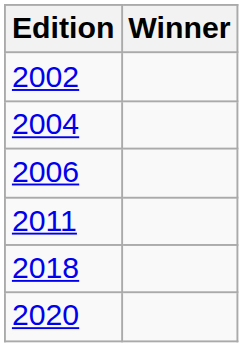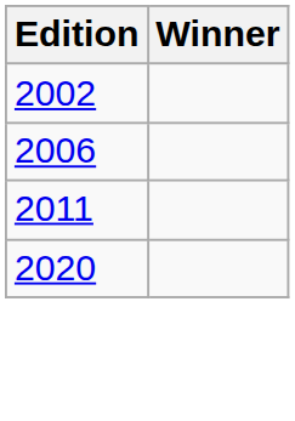- row: 2004
- row: 2018
